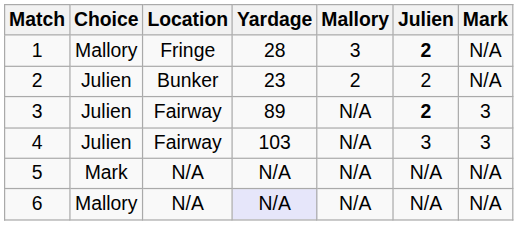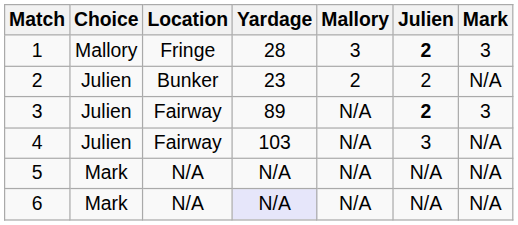1 | Mark: N/A -> 3
4 | Mark: 3 -> N/A
6 | Choice: Mallory -> Mark
